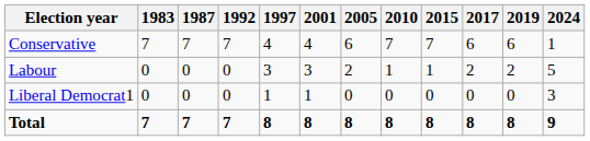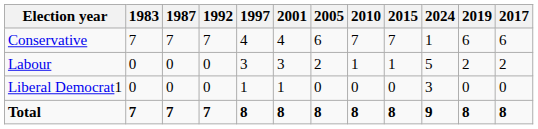columns swapped: 2017 <-> 2024
